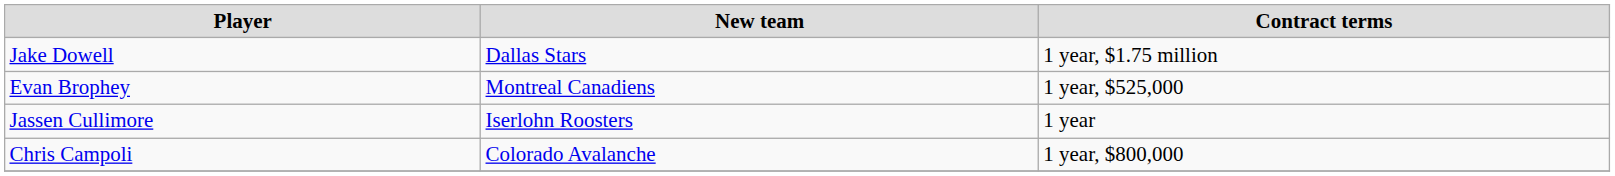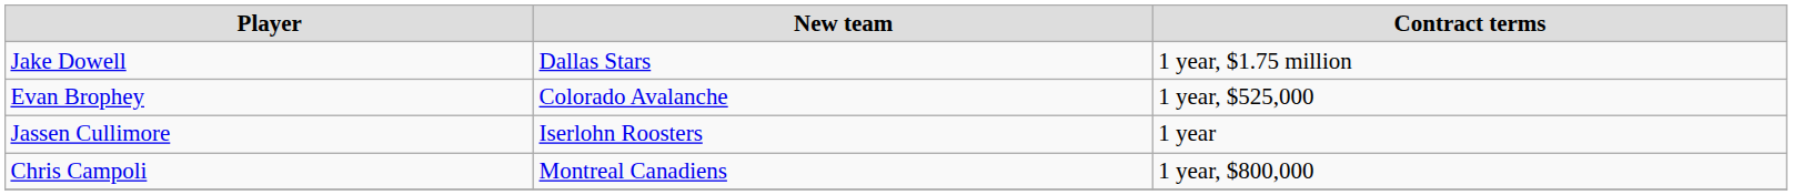Evan Brophey | New team: Montreal Canadiens -> Colorado Avalanche
Chris Campoli | New team: Colorado Avalanche -> Montreal Canadiens
